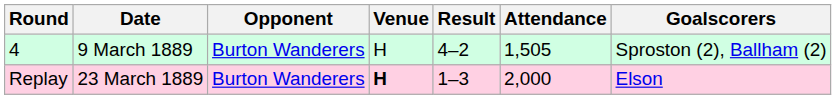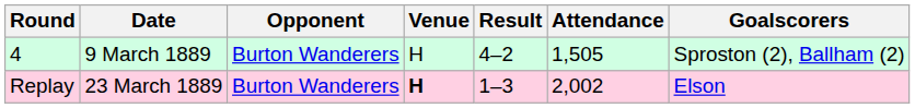Replay | Attendance: 2,000 -> 2,002
